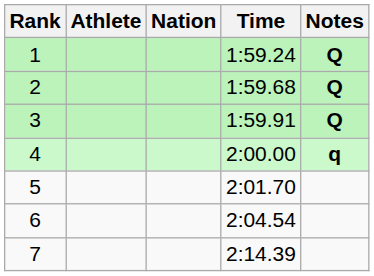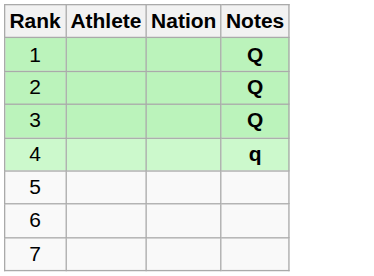- column: Time | 1:59.24 | 1:59.68 | 1:59.91 | 2:00.00 | 2:01.70 | 2:04.54 | 2:14.39
